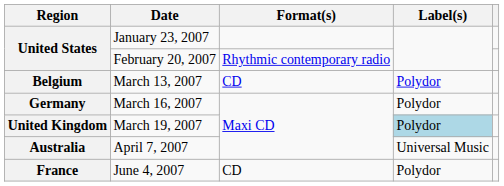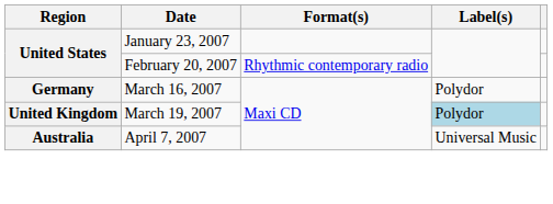- row: Belgium | March 13, 2007 | CD | Polydor
- row: France | June 4, 2007 | CD | Polydor
